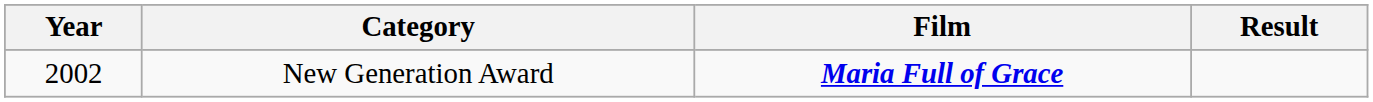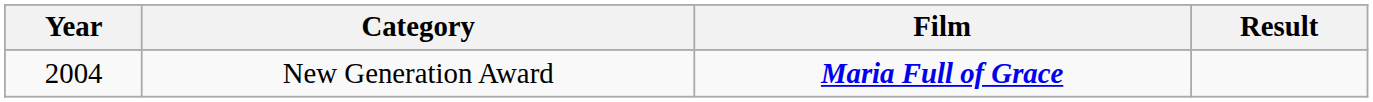New Generation Award | Year: 2002 -> 2004
